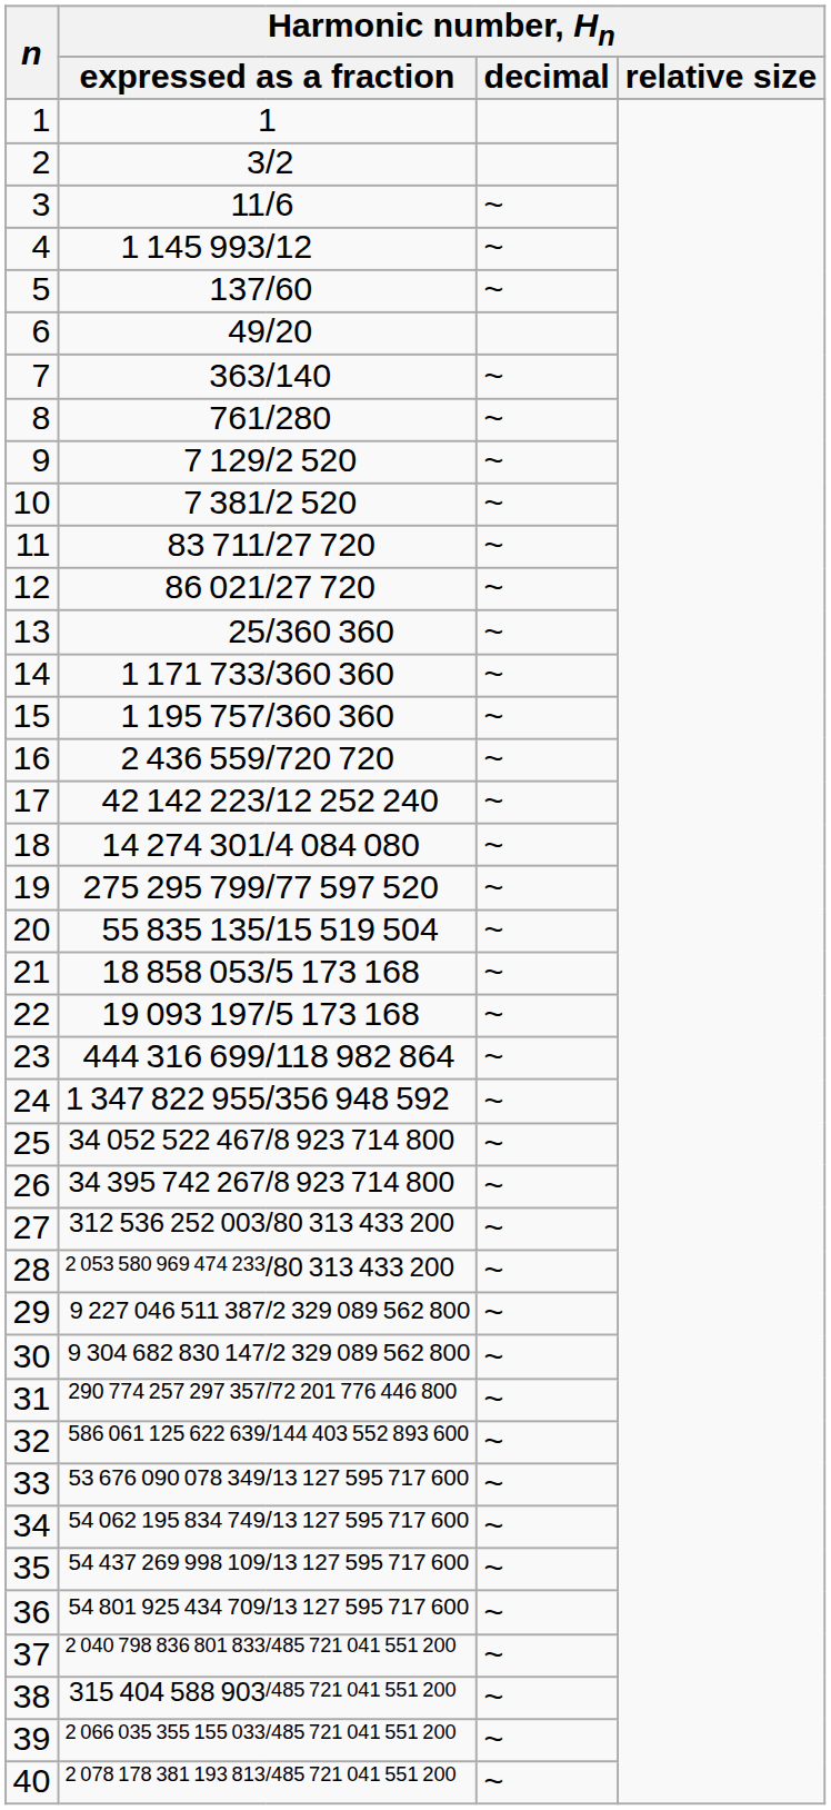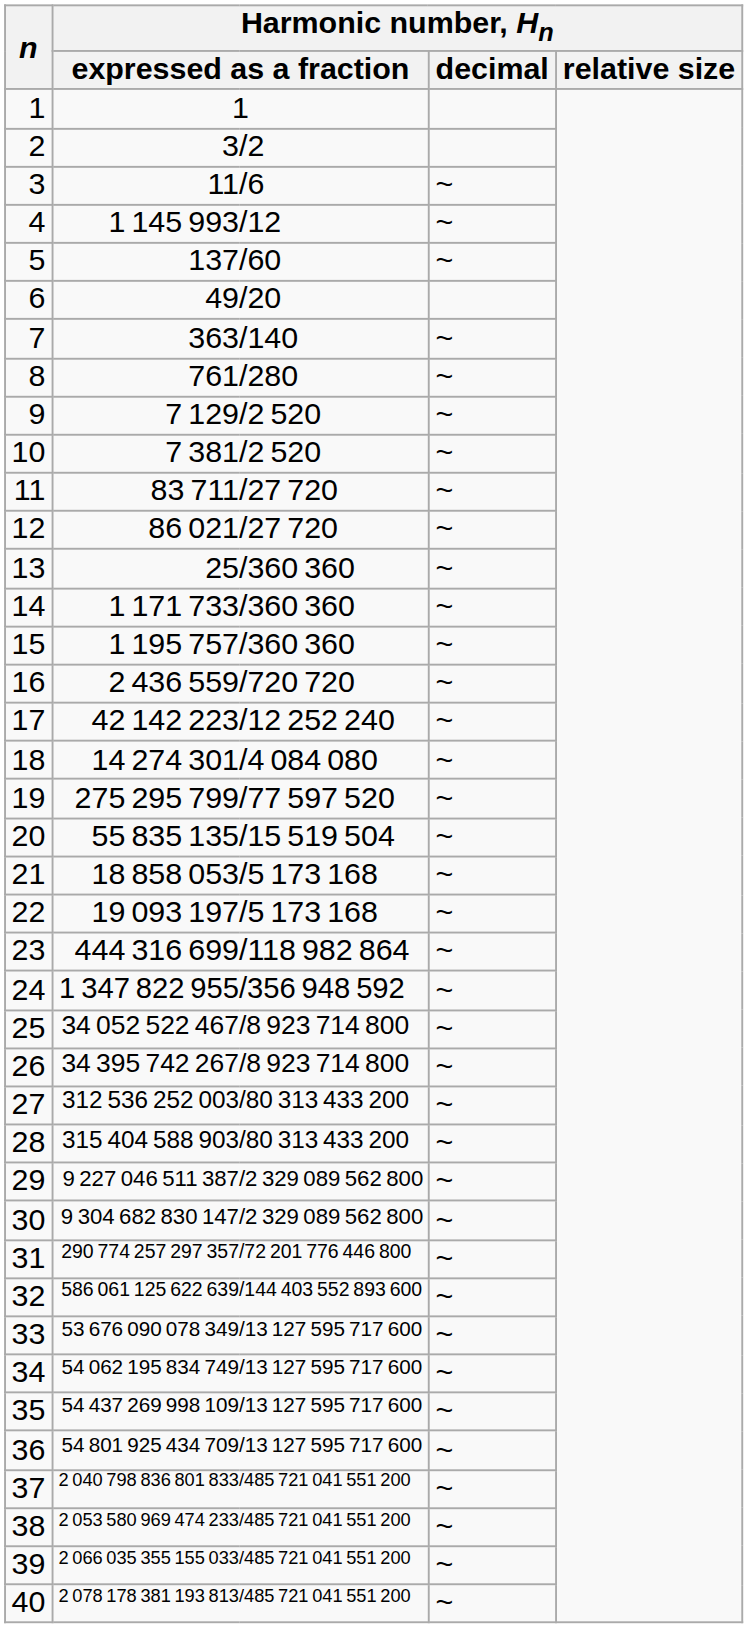28 | column 2: 2 053 580 969 474 233 -> 315 404 588 903
38 | column 2: 315 404 588 903 -> 2 053 580 969 474 233
